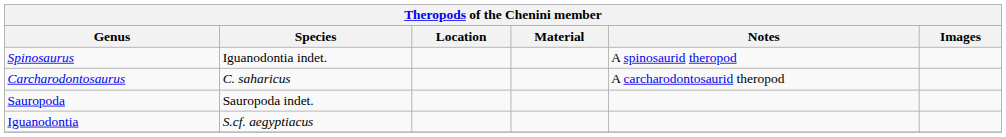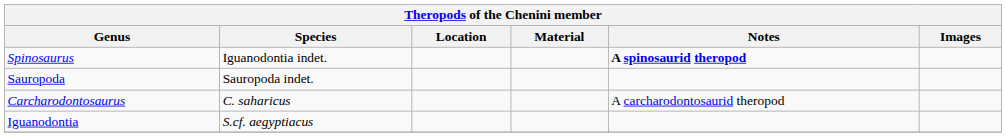Spinosaurus | Notes: normal -> bold
rows swapped: Carcharodontosaurus <-> Sauropoda
